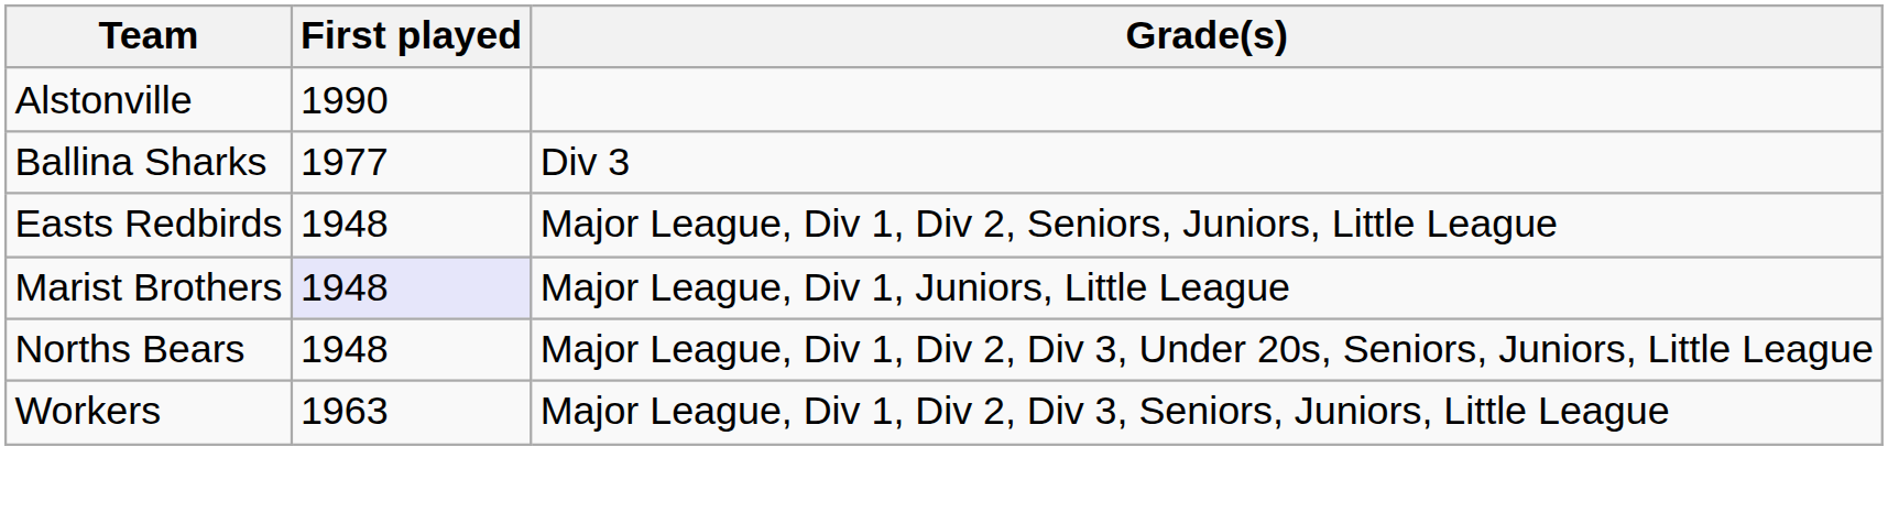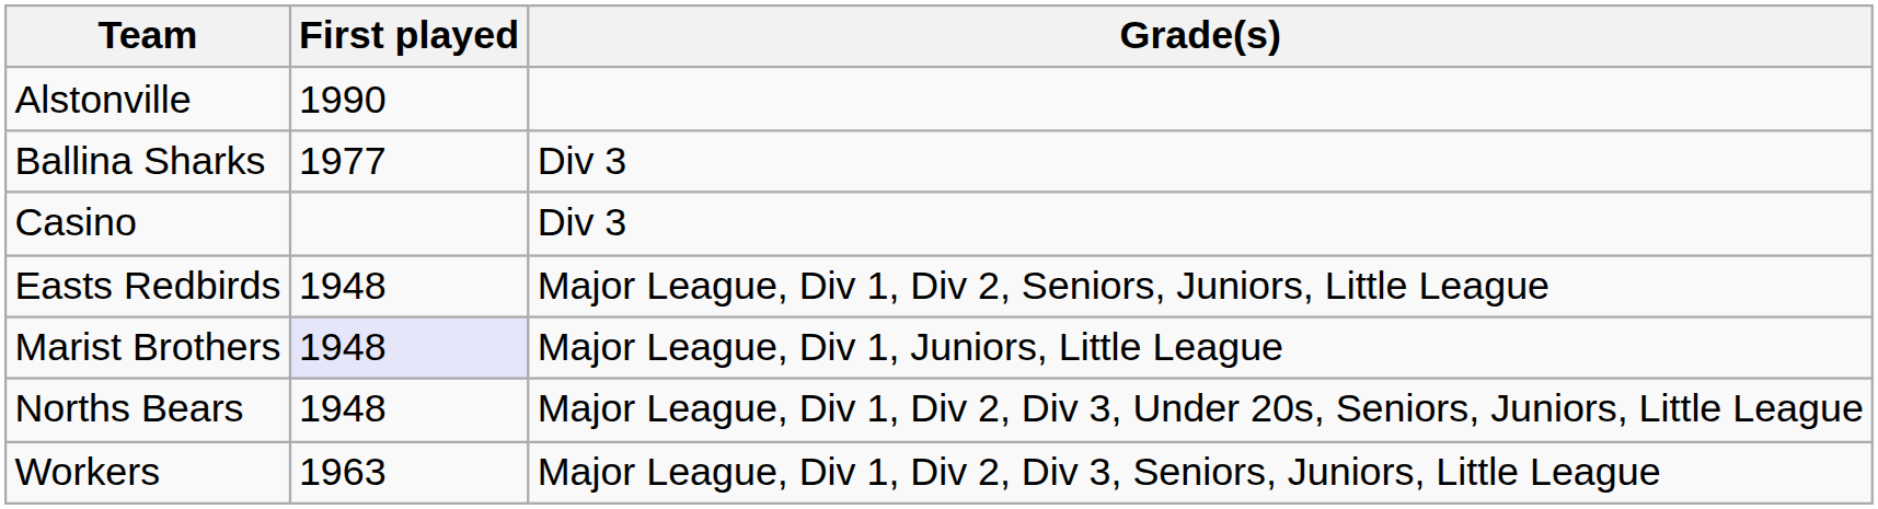+ row: Casino | Div 3
